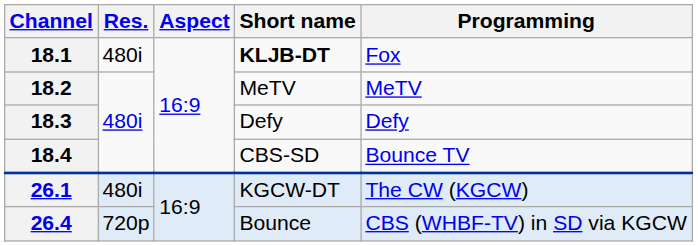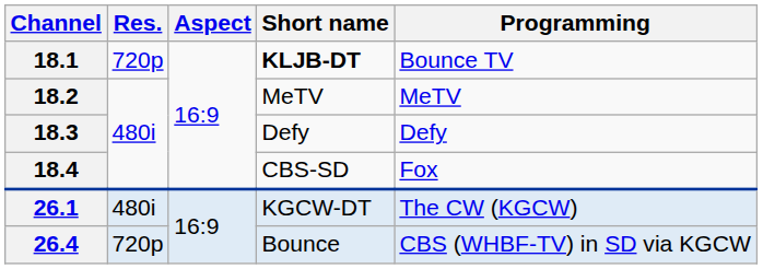18.1 | Res.: 480i -> 720p
18.1 | Programming: Fox -> Bounce TV
18.4 | Programming: Bounce TV -> Fox
